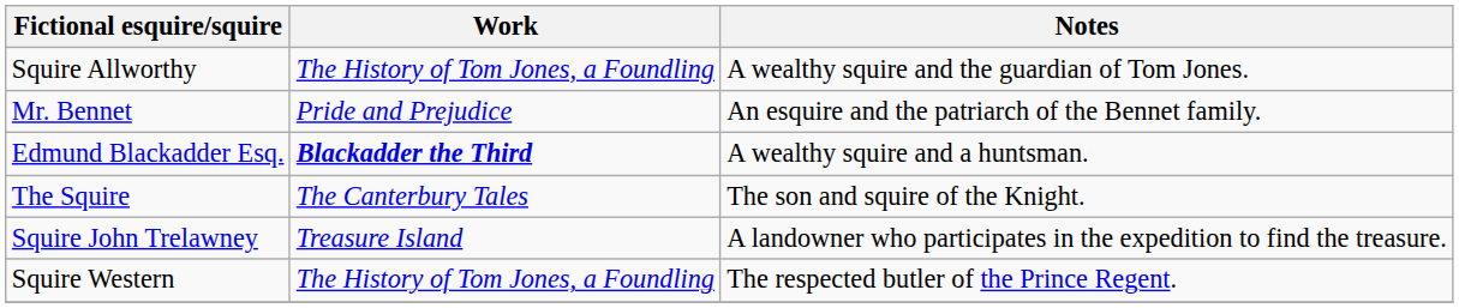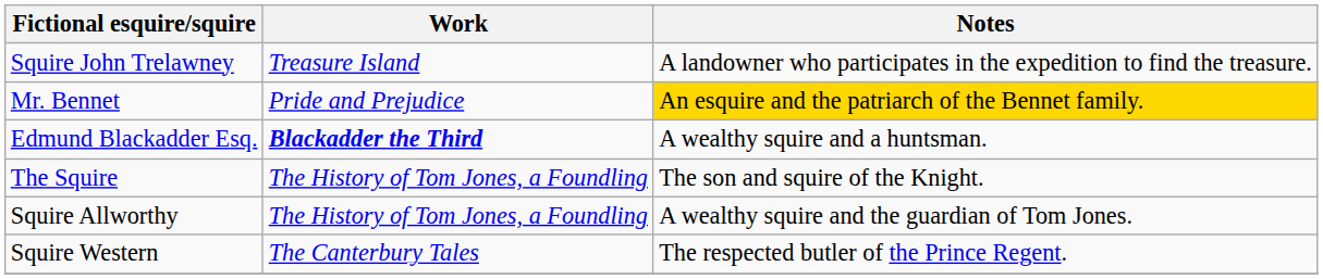rows swapped: Squire Allworthy <-> Squire John Trelawney
Mr. Bennet | Notes: no background -> gold background
The Squire | Work: The Canterbury Tales -> The History of Tom Jones, a Foundling
Squire Western | Work: The History of Tom Jones, a Foundling -> The Canterbury Tales
